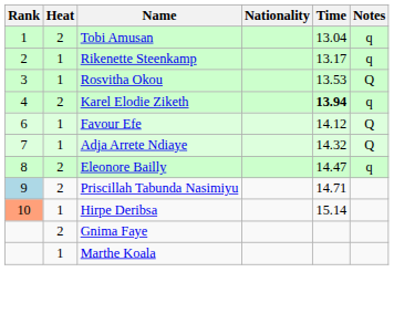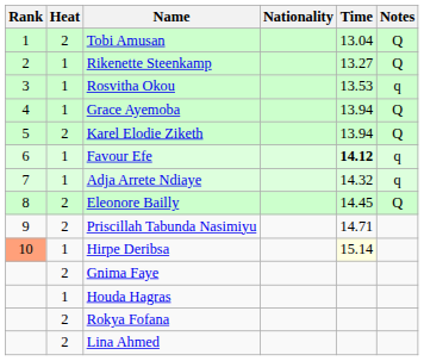Tobi Amusan | Notes: q -> Q
Rikenette Steenkamp | Time: 13.17 -> 13.27
Rikenette Steenkamp | Notes: q -> Q
Rosvitha Okou | Notes: Q -> q
+ row: 4 | 1 | Grace Ayemoba | 13.94 | Q
Karel Elodie Ziketh | Rank: 4 -> 5
Karel Elodie Ziketh | Time: bold -> normal
Karel Elodie Ziketh | Notes: q -> Q
Favour Efe | Time: normal -> bold
Favour Efe | Notes: Q -> q
Adja Arrete Ndiaye | Notes: Q -> q
Eleonore Bailly | Time: 14.47 -> 14.45
Eleonore Bailly | Notes: q -> Q
Priscillah Tabunda Nasimiyu | Rank: lightblue background -> no background
Hirpe Deribsa | Time: no background -> lightyellow background
+ row: 1 | Houda Hagras
- row: 1 | Marthe Koala
+ row: 2 | Rokya Fofana
+ row: 2 | Lina Ahmed
